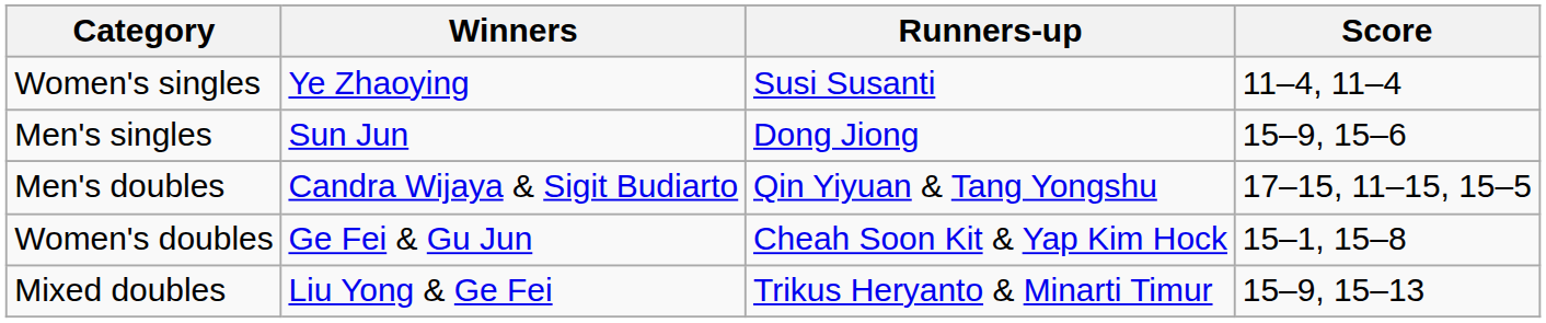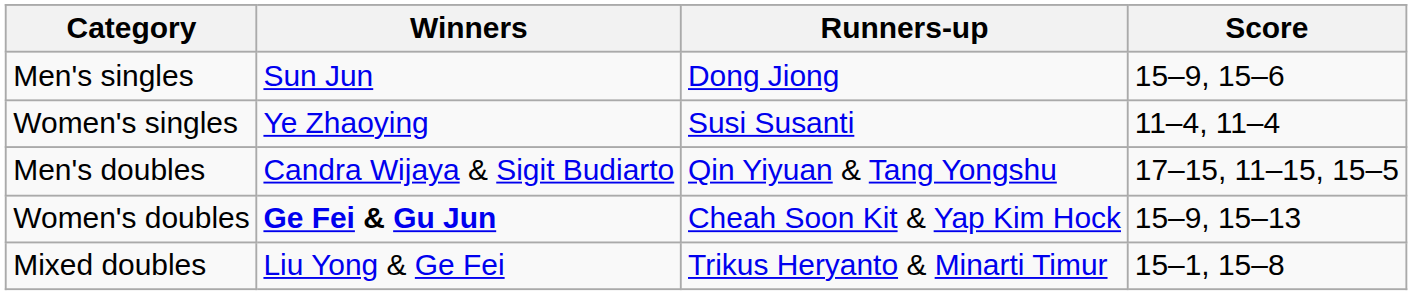rows swapped: Men's singles <-> Women's singles
Women's doubles | Winners: normal -> bold
Women's doubles | Score: 15–1, 15–8 -> 15–9, 15–13
Mixed doubles | Score: 15–9, 15–13 -> 15–1, 15–8
